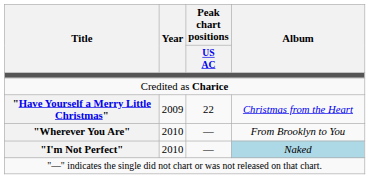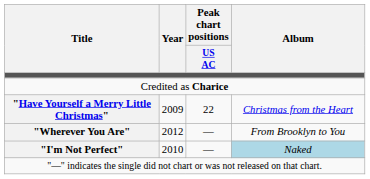"Wherever You Are" | Year: 2010 -> 2012
